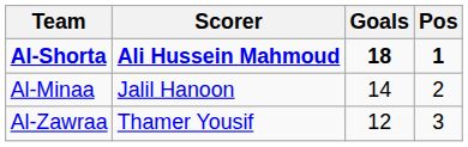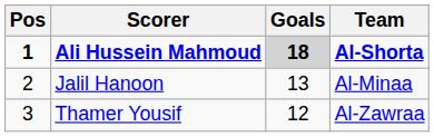columns swapped: Pos <-> Team
Ali Hussein Mahmoud | Goals: no background -> lightgrey background
Jalil Hanoon | Goals: 14 -> 13
